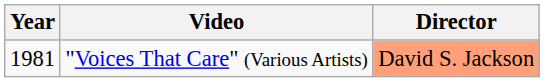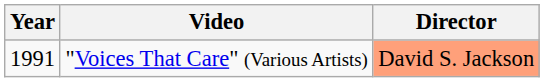"Voices That Care" (Various Artists) | Year: 1981 -> 1991
